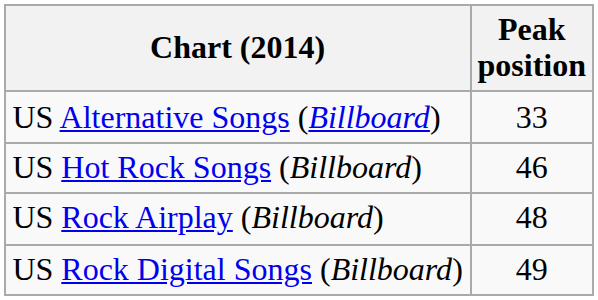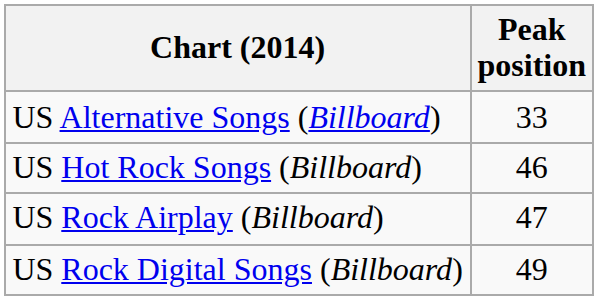US Rock Airplay (Billboard) | Peak position: 48 -> 47
